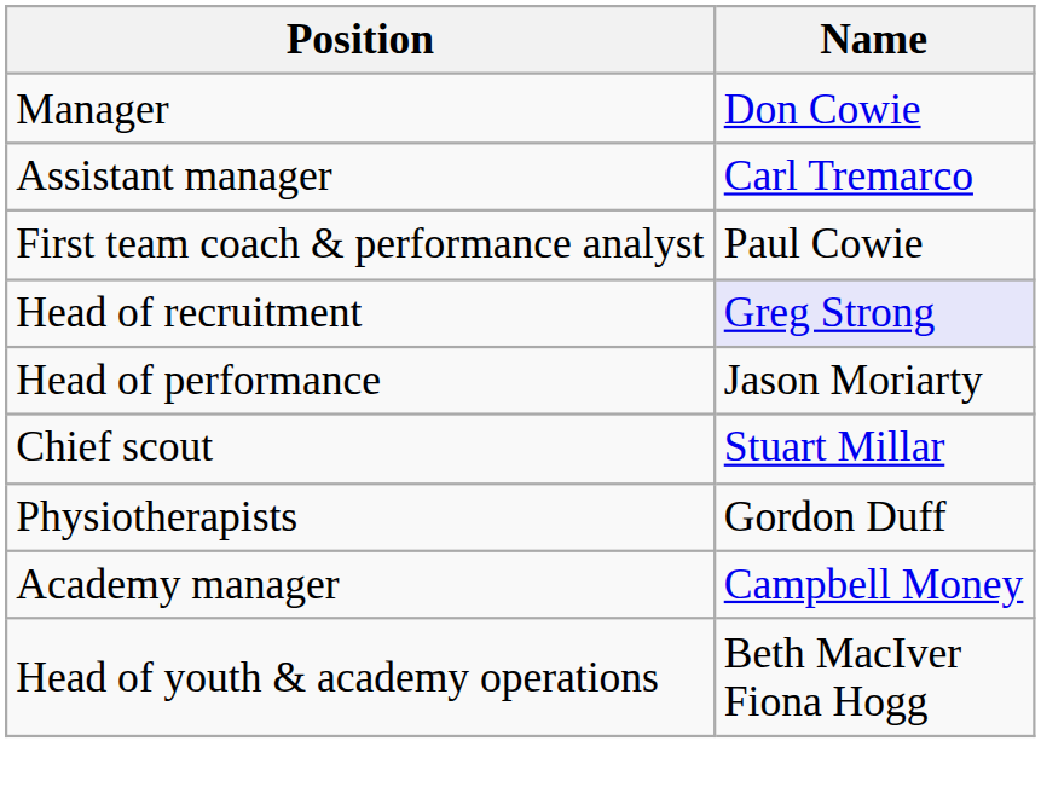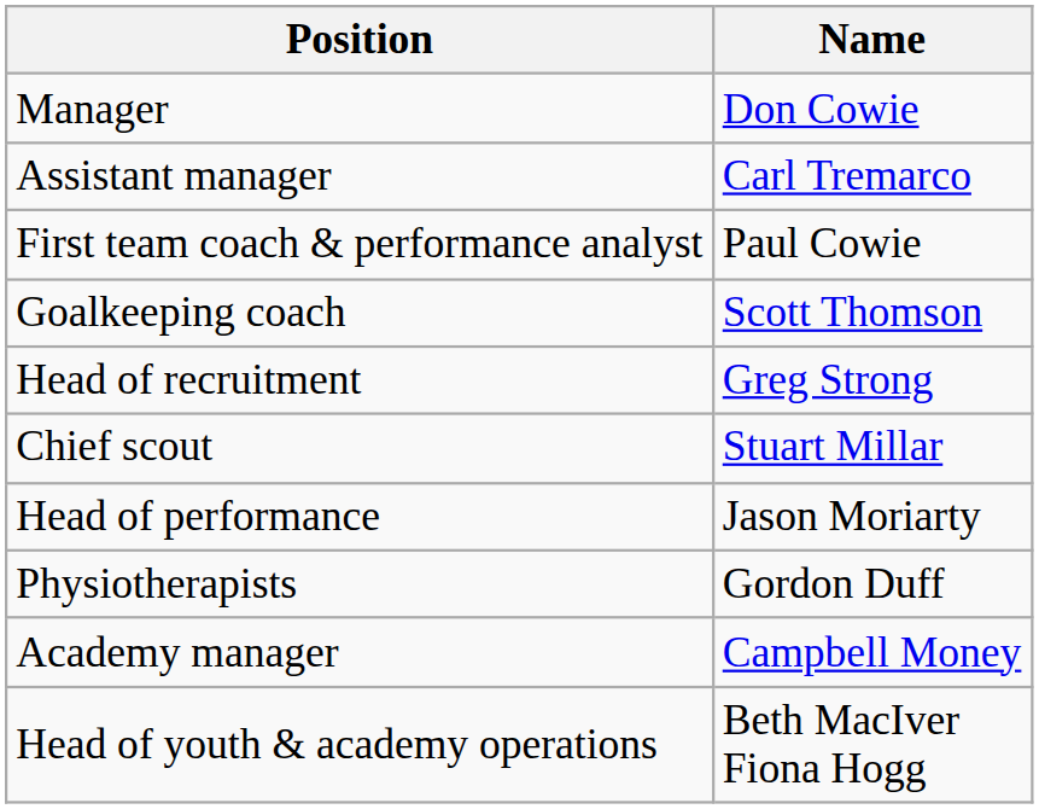+ row: Goalkeeping coach | Scott Thomson
Head of recruitment | Name: lavender background -> no background
rows swapped: Chief scout <-> Head of performance
